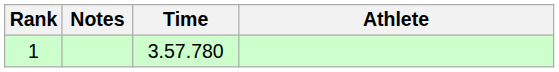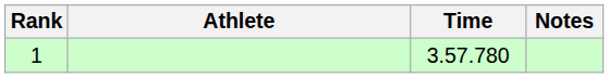columns swapped: Athlete <-> Notes
